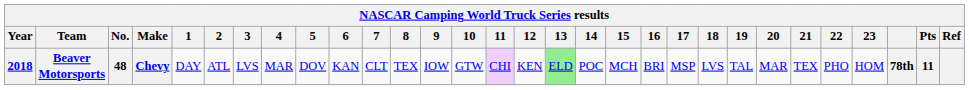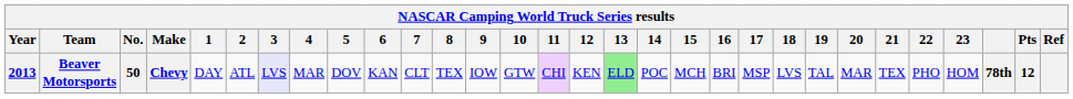Beaver Motorsports | Year: 2018 -> 2013
Beaver Motorsports | No.: 48 -> 50
Beaver Motorsports | 3: no background -> lavender background
Beaver Motorsports | Pts: 11 -> 12
